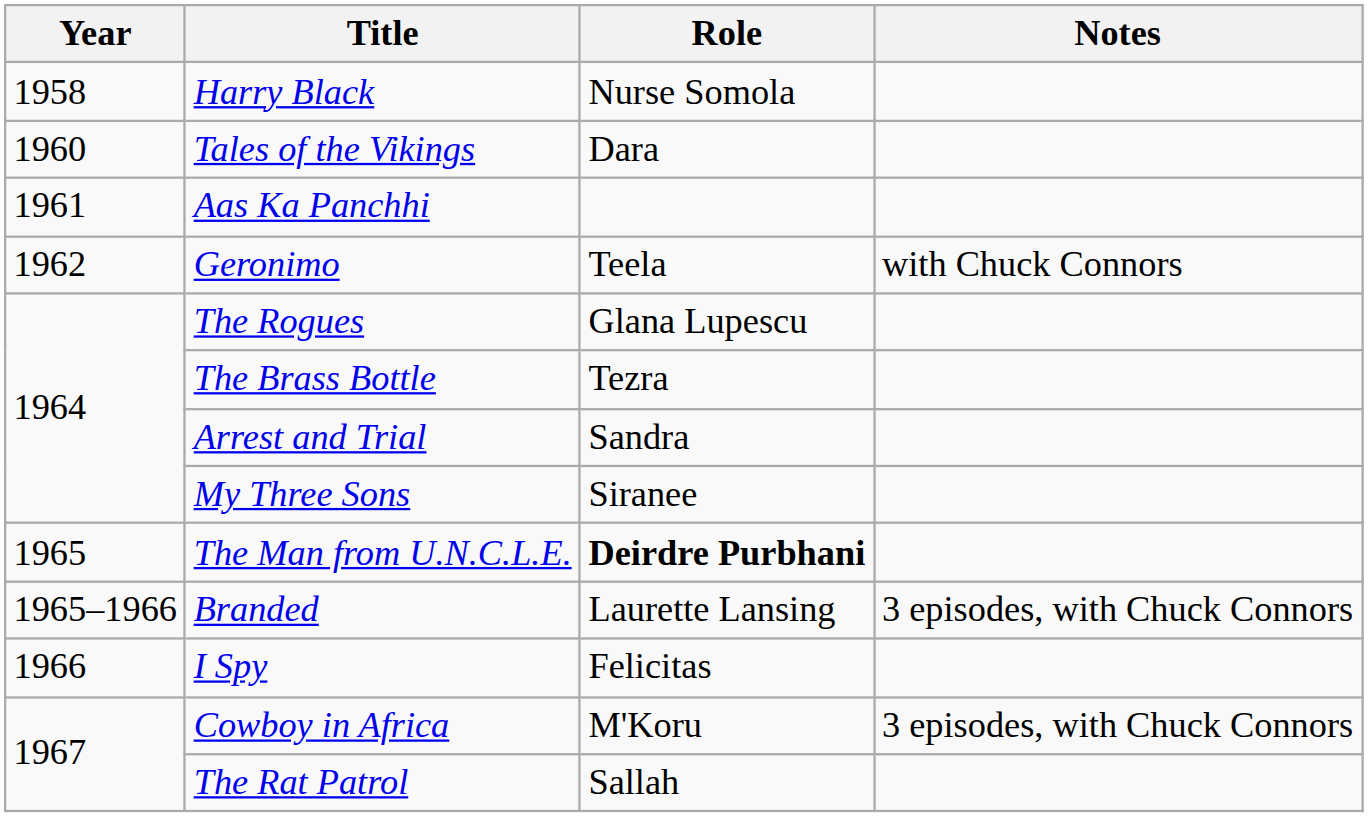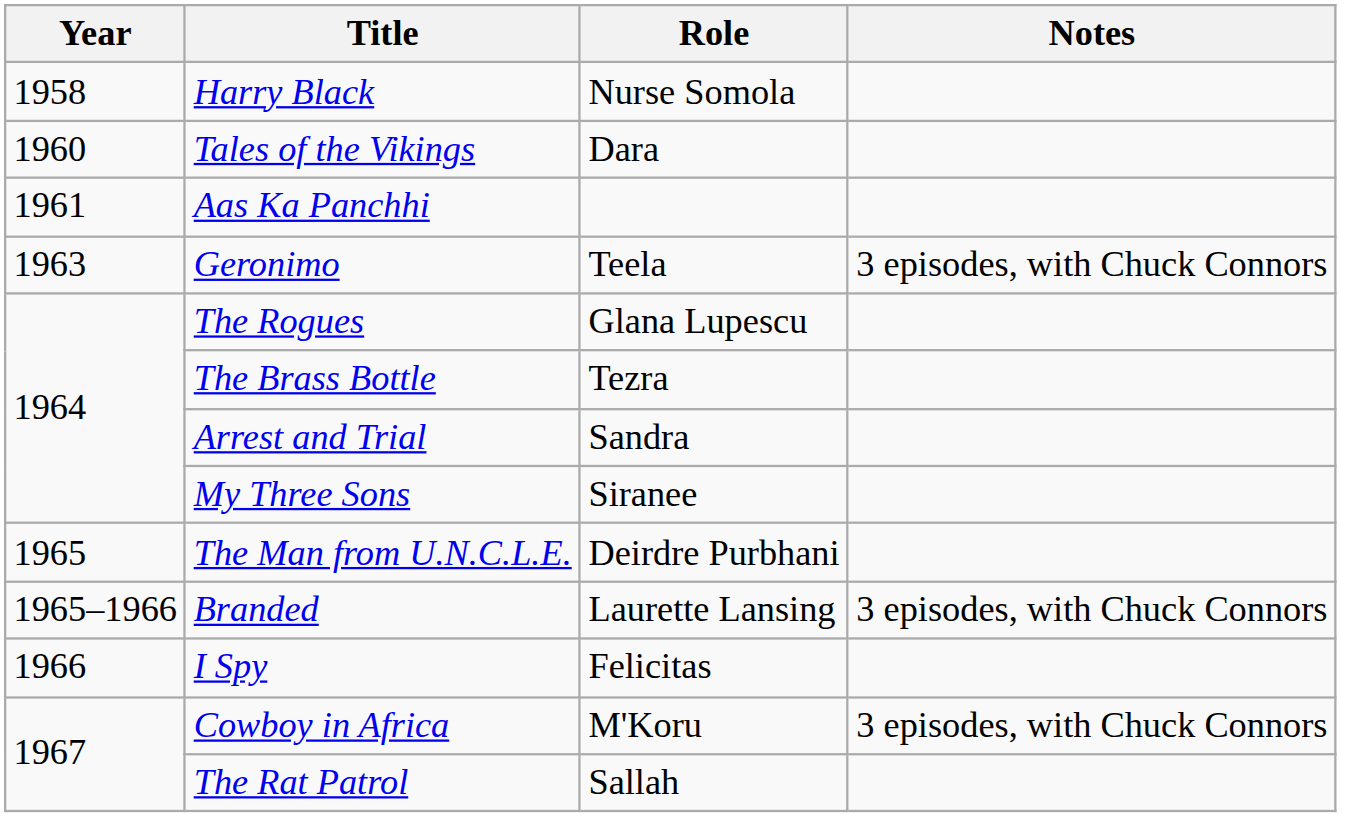Geronimo | Year: 1962 -> 1963
Geronimo | Notes: with Chuck Connors -> 3 episodes, with Chuck Connors
The Man from U.N.C.L.E. | Role: bold -> normal
